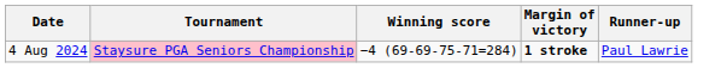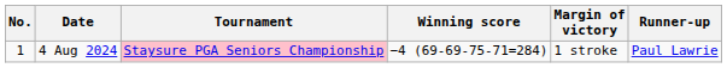+ column: No. | 1
4 Aug 2024 | Margin of victory: bold -> normal
